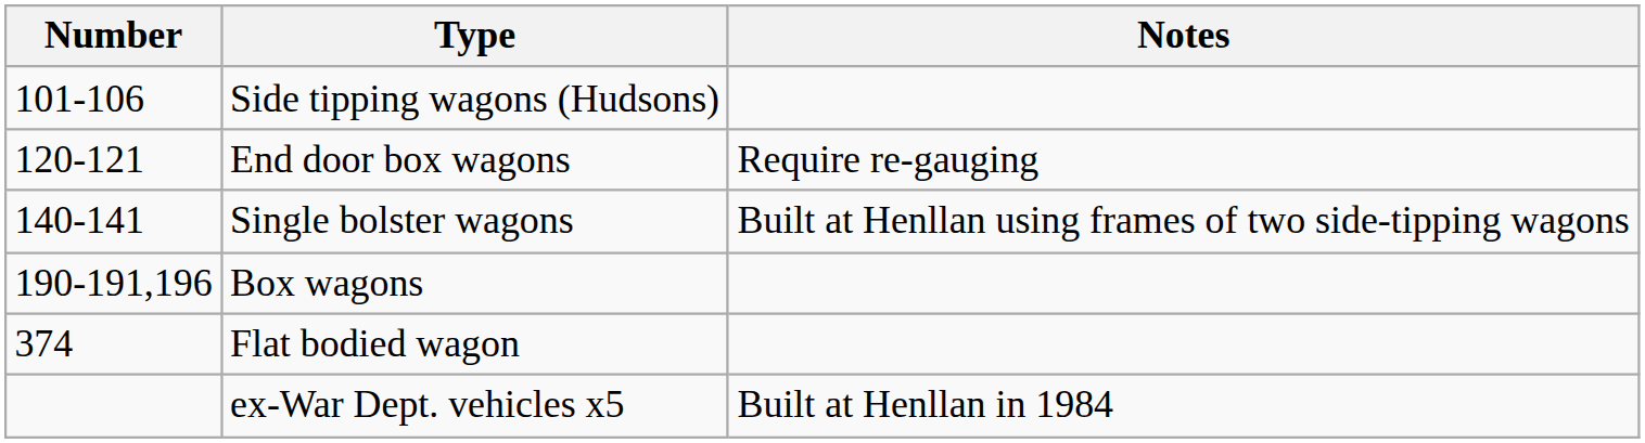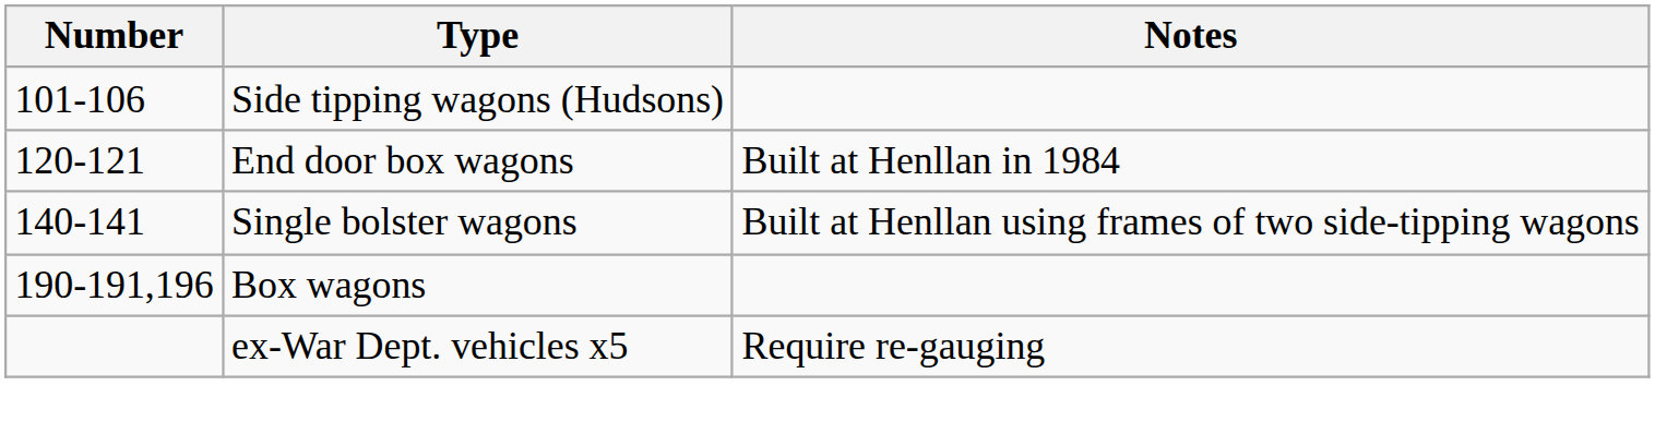End door box wagons | Notes: Require re-gauging -> Built at Henllan in 1984
- row: 374 | Flat bodied wagon
ex-War Dept. vehicles x5 | Notes: Built at Henllan in 1984 -> Require re-gauging
